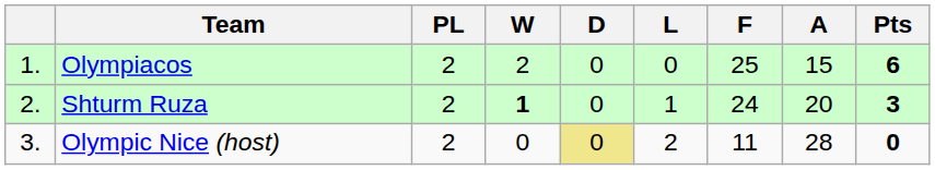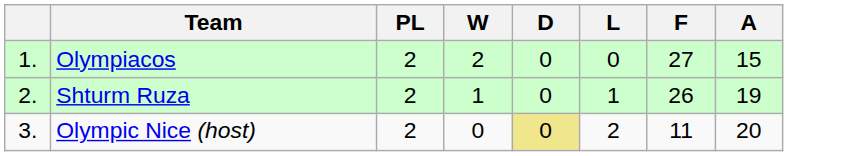- column: Pts | 6 | 3 | 0
Olympiacos | F: 25 -> 27
Shturm Ruza | W: bold -> normal
Shturm Ruza | F: 24 -> 26
Shturm Ruza | A: 20 -> 19
Olympic Nice (host) | A: 28 -> 20
